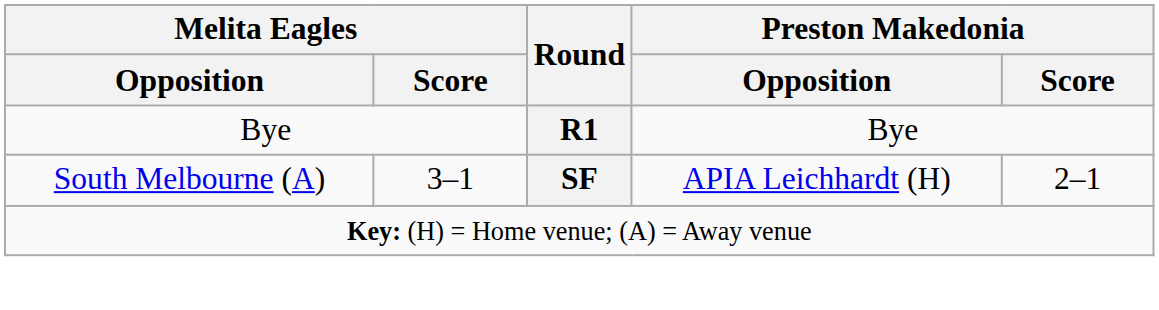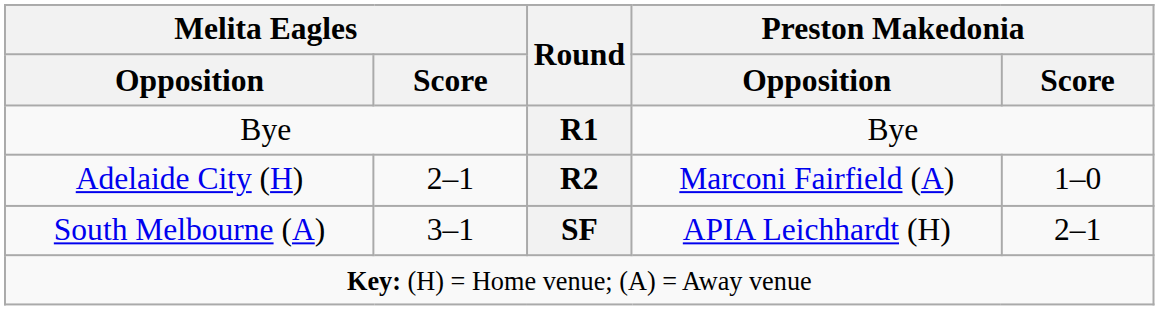+ row: Adelaide City (H) | 2–1 | R2 | Marconi Fairfield (A) | 1–0
